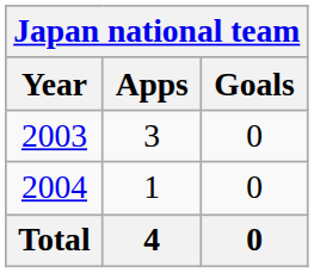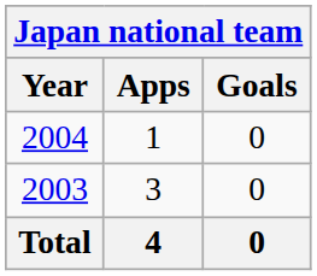rows swapped: 2003 <-> 2004
